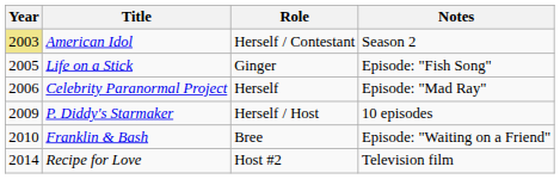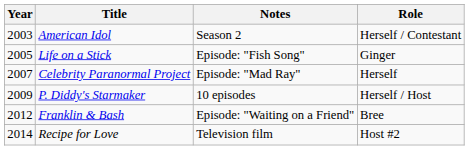columns swapped: Role <-> Notes
American Idol | Year: khaki background -> no background
Celebrity Paranormal Project | Year: 2006 -> 2007
Franklin & Bash | Year: 2010 -> 2012
